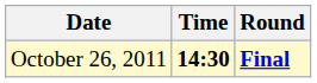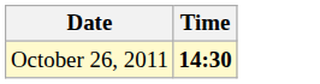- column: Round | Final
